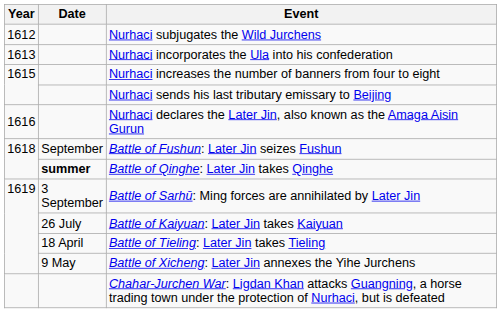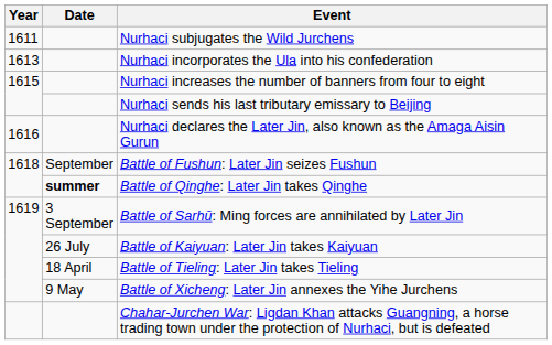Nurhaci subjugates the Wild Jurchens | Year: 1612 -> 1611
